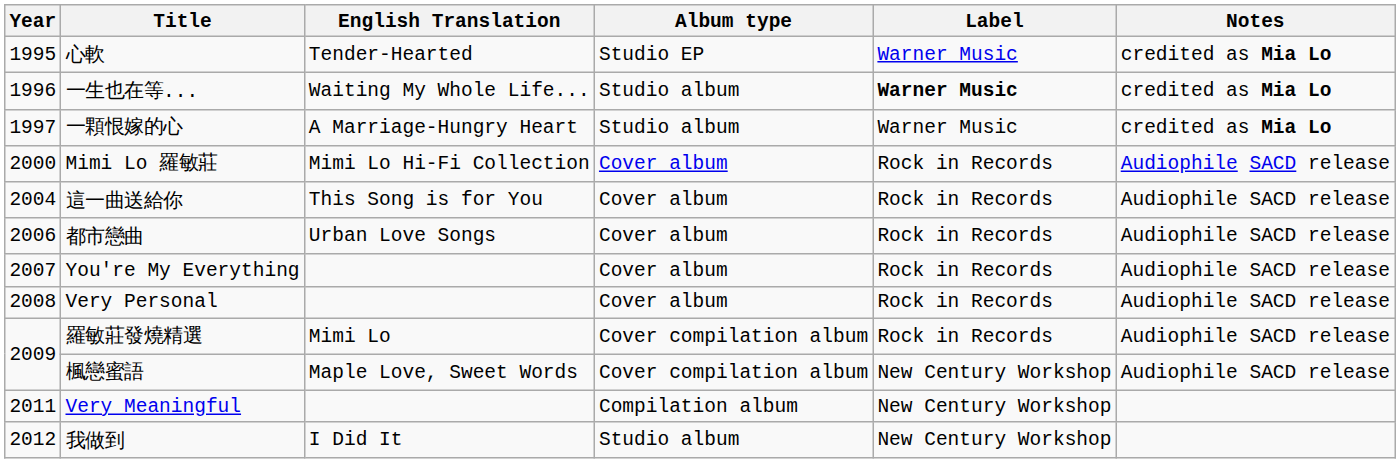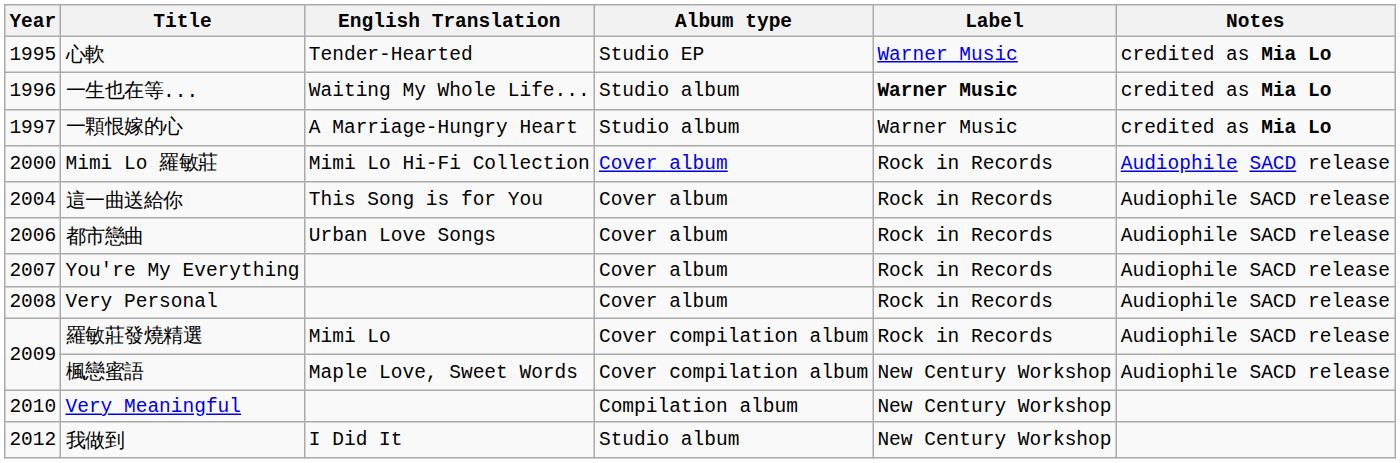Very Meaningful | Year: 2011 -> 2010
